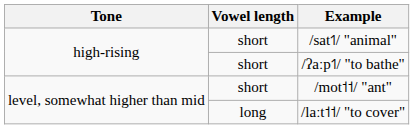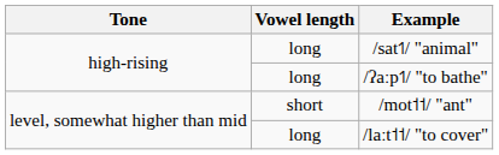/sat˦˥/ "animal" | Vowel length: short -> long
/ʔaːp˦˥/ "to bathe" | Vowel length: short -> long
